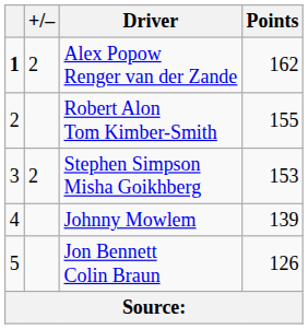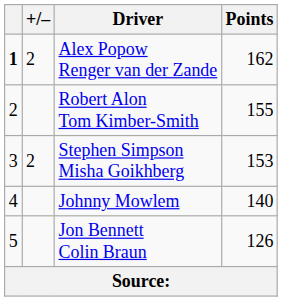Johnny Mowlem | Points: 139 -> 140
